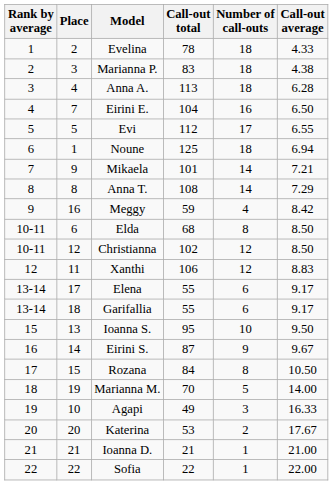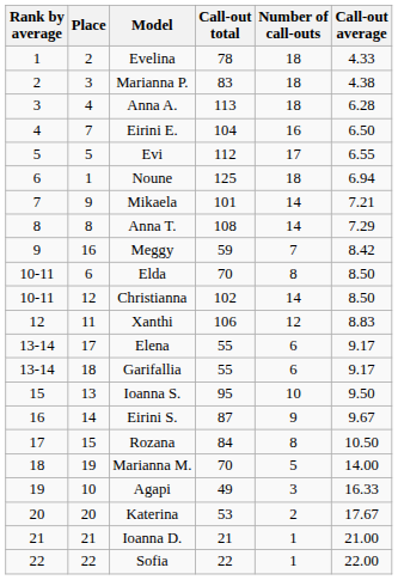Meggy | Number of call-outs: 4 -> 7
Elda | Call-out total: 68 -> 70
Christianna | Number of call-outs: 12 -> 14
